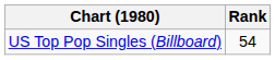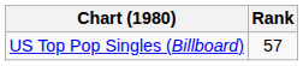US Top Pop Singles (Billboard) | Rank: 54 -> 57
